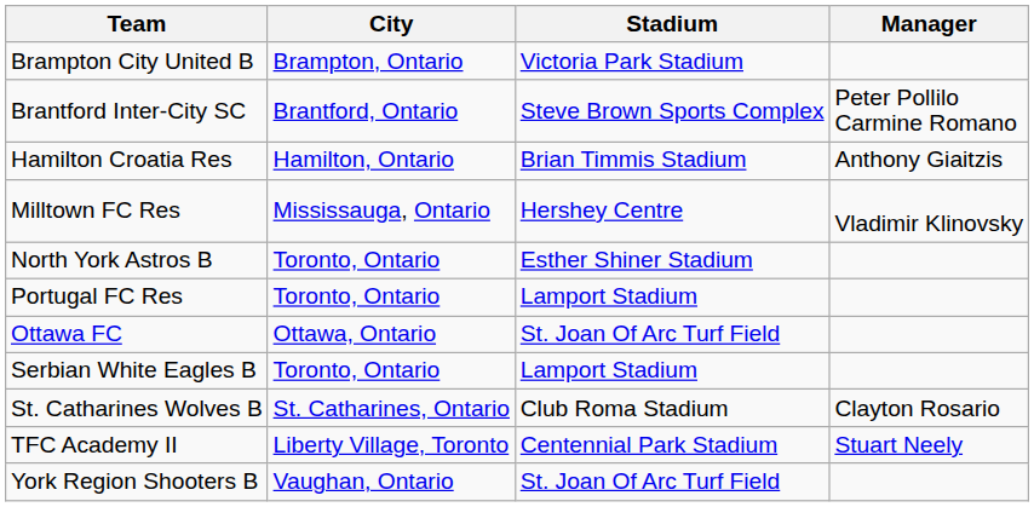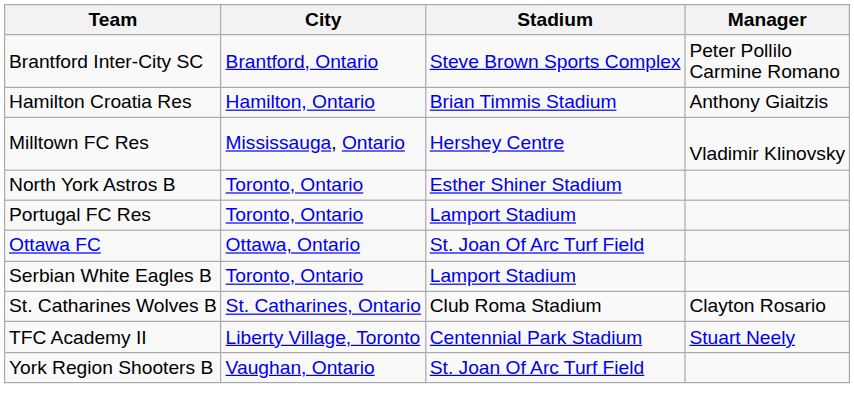- row: Brampton City United B | Brampton, Ontario | Victoria Park Stadium
